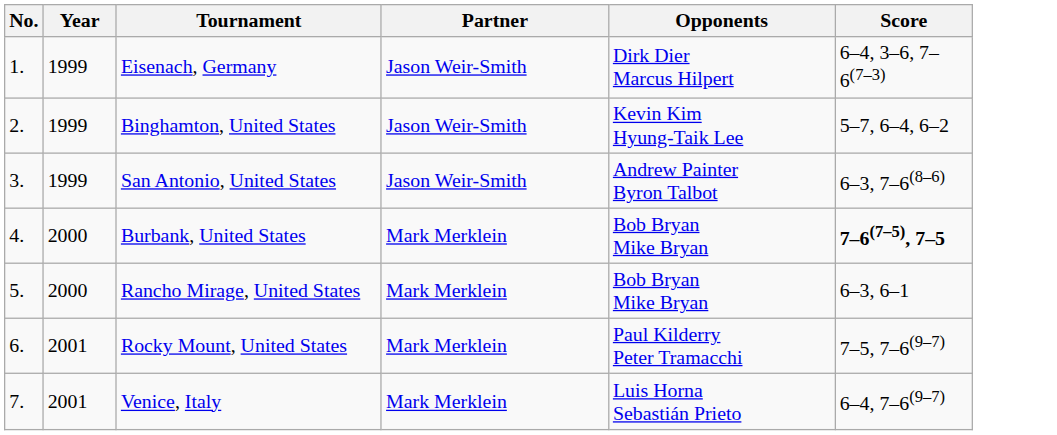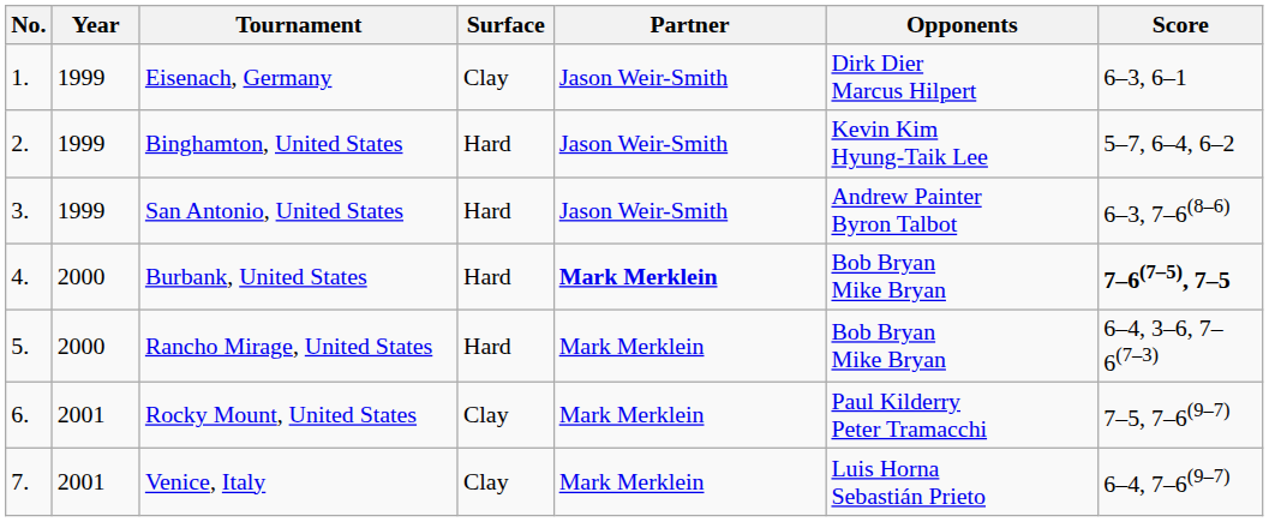+ column: Surface | Clay | Hard | Hard | Hard | Hard | Clay | Clay
Eisenach, Germany | Score: 6–4, 3–6, 7–6(7–3) -> 6–3, 6–1
Burbank, United States | Partner: normal -> bold
Rancho Mirage, United States | Score: 6–3, 6–1 -> 6–4, 3–6, 7–6(7–3)
